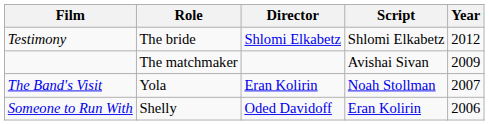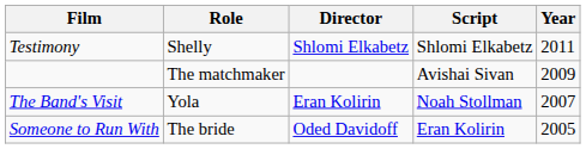Testimony | Role: The bride -> Shelly
Testimony | Year: 2012 -> 2011
Someone to Run With | Role: Shelly -> The bride
Someone to Run With | Year: 2006 -> 2005
